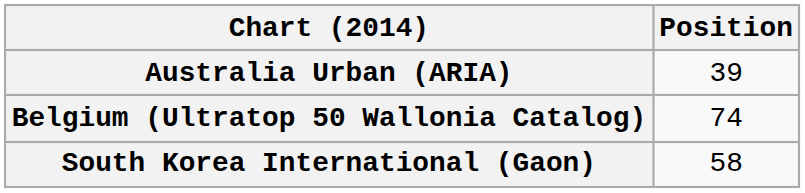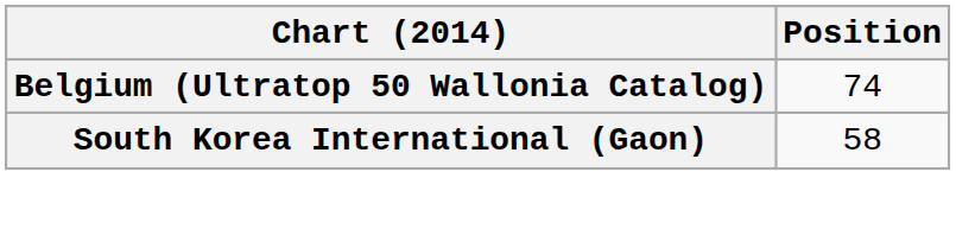- row: Australia Urban (ARIA) | 39
